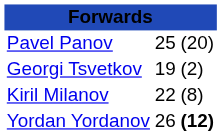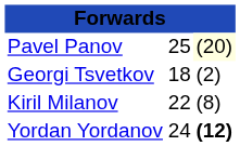Pavel Panov | column 3: no background -> lightyellow background
Georgi Tsvetkov | column 2: 19 -> 18
Yordan Yordanov | column 2: 26 -> 24
